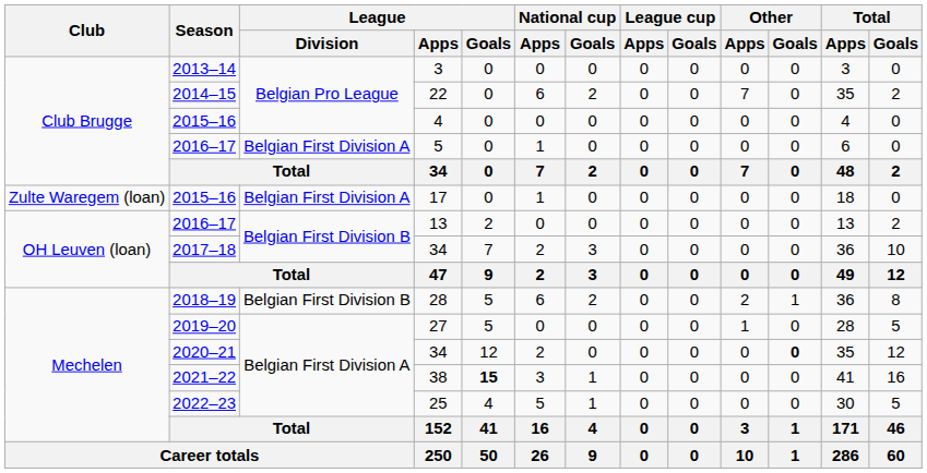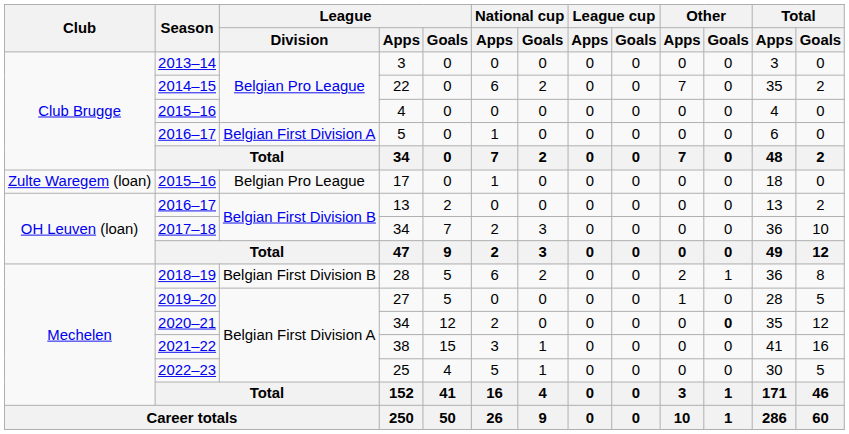17 | League / Division: Belgian First Division A -> Belgian Pro League
38 | League / Goals: bold -> normal
